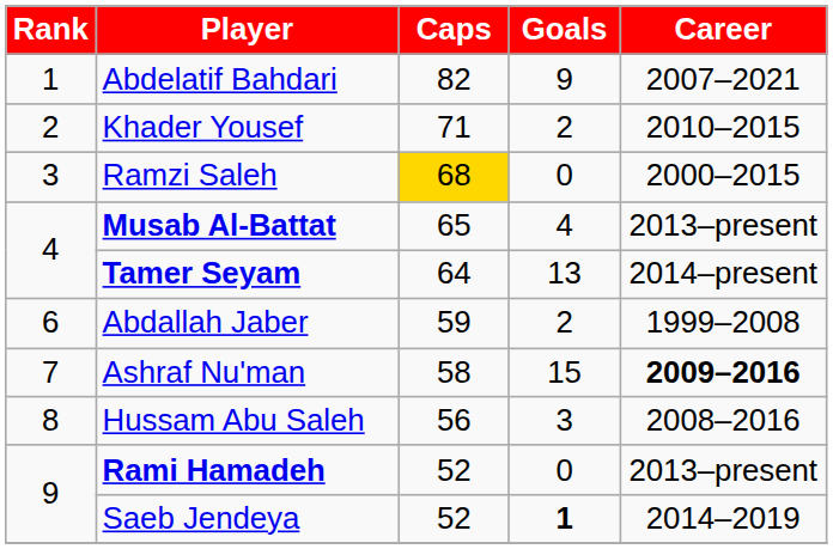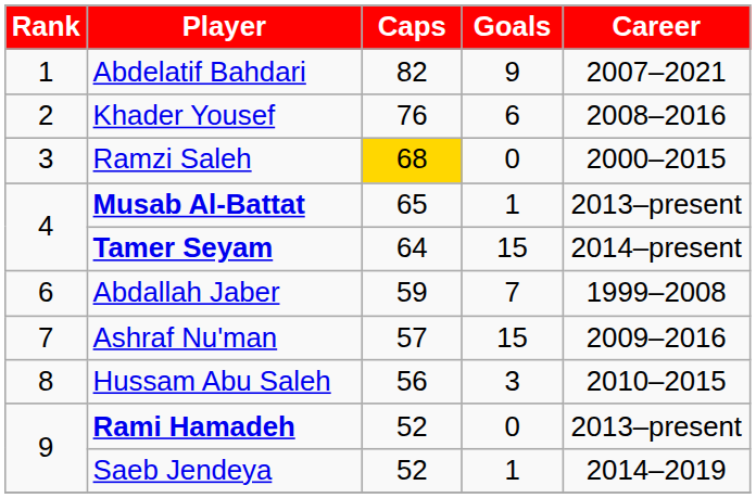Khader Yousef | Caps: 71 -> 76
Khader Yousef | Goals: 2 -> 6
Khader Yousef | Career: 2010–2015 -> 2008–2016
Musab Al-Battat | Goals: 4 -> 1
Tamer Seyam | Goals: 13 -> 15
Abdallah Jaber | Goals: 2 -> 7
Ashraf Nu'man | Caps: 58 -> 57
Ashraf Nu'man | Career: bold -> normal
Hussam Abu Saleh | Career: 2008–2016 -> 2010–2015
Saeb Jendeya | Goals: bold -> normal
